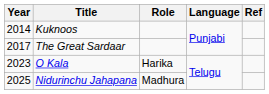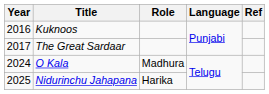Kuknoos | Year: 2014 -> 2016
O Kala | Year: 2023 -> 2024
O Kala | Role: Harika -> Madhura
Nidurinchu Jahapana | Role: Madhura -> Harika
